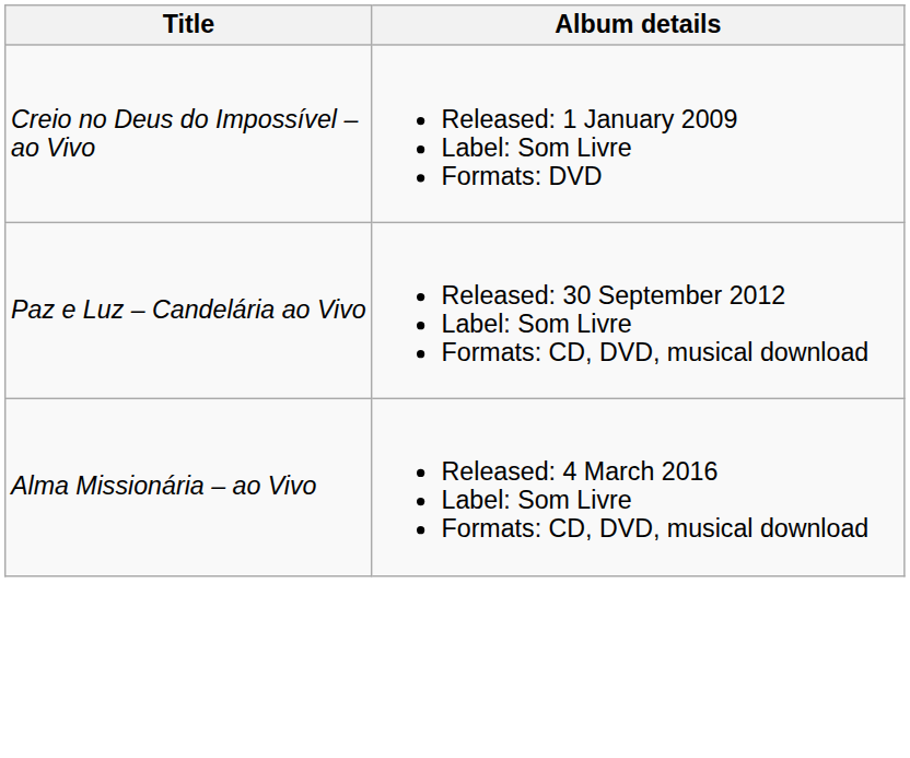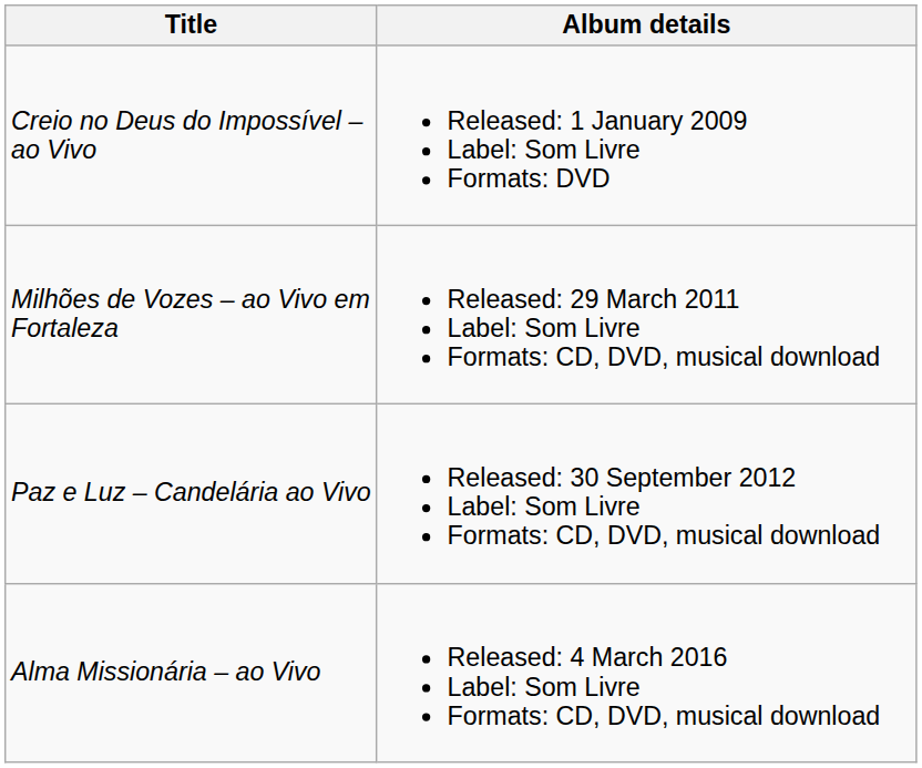+ row: Milhões de Vozes – ao Vivo em Fortaleza | Released: 29 March 2011 Label: Som Livre Formats: CD, DVD, musical download
